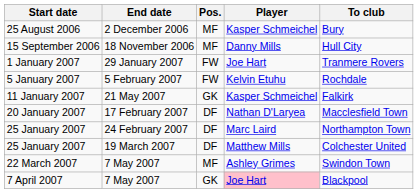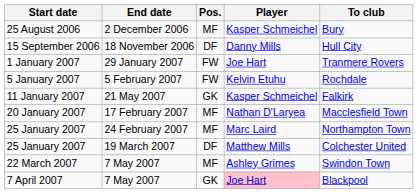15 September 2006 | Pos.: MF -> DF
20 January 2007 | Pos.: DF -> MF
25 January 2007 / 24 February 2007 | Pos.: DF -> MF
